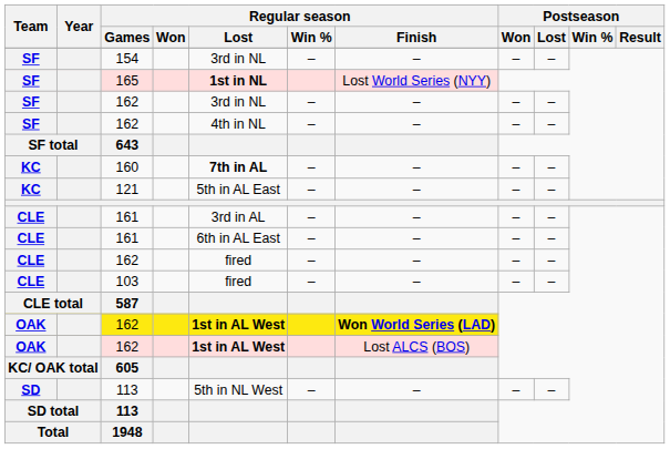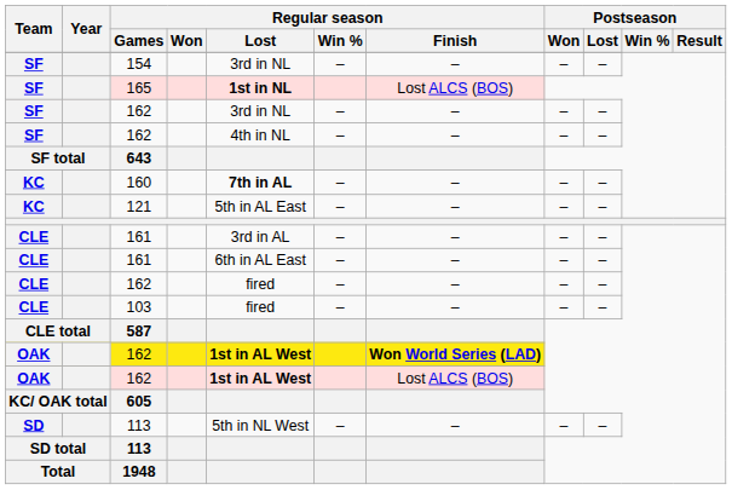165 | Regular season / Finish: Lost World Series (NYY) -> Lost ALCS (BOS)
